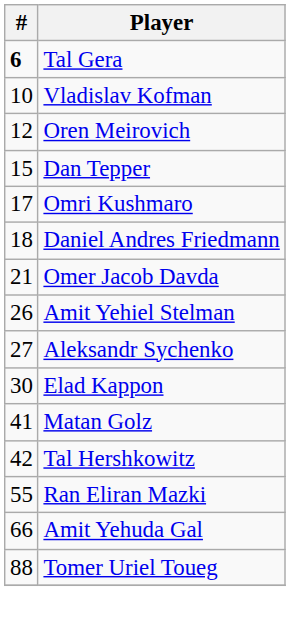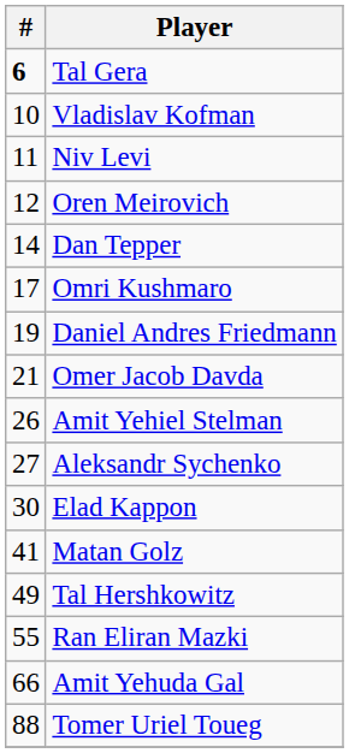+ row: 11 | Niv Levi
Dan Tepper | #: 15 -> 14
Daniel Andres Friedmann | #: 18 -> 19
Tal Hershkowitz | #: 42 -> 49
